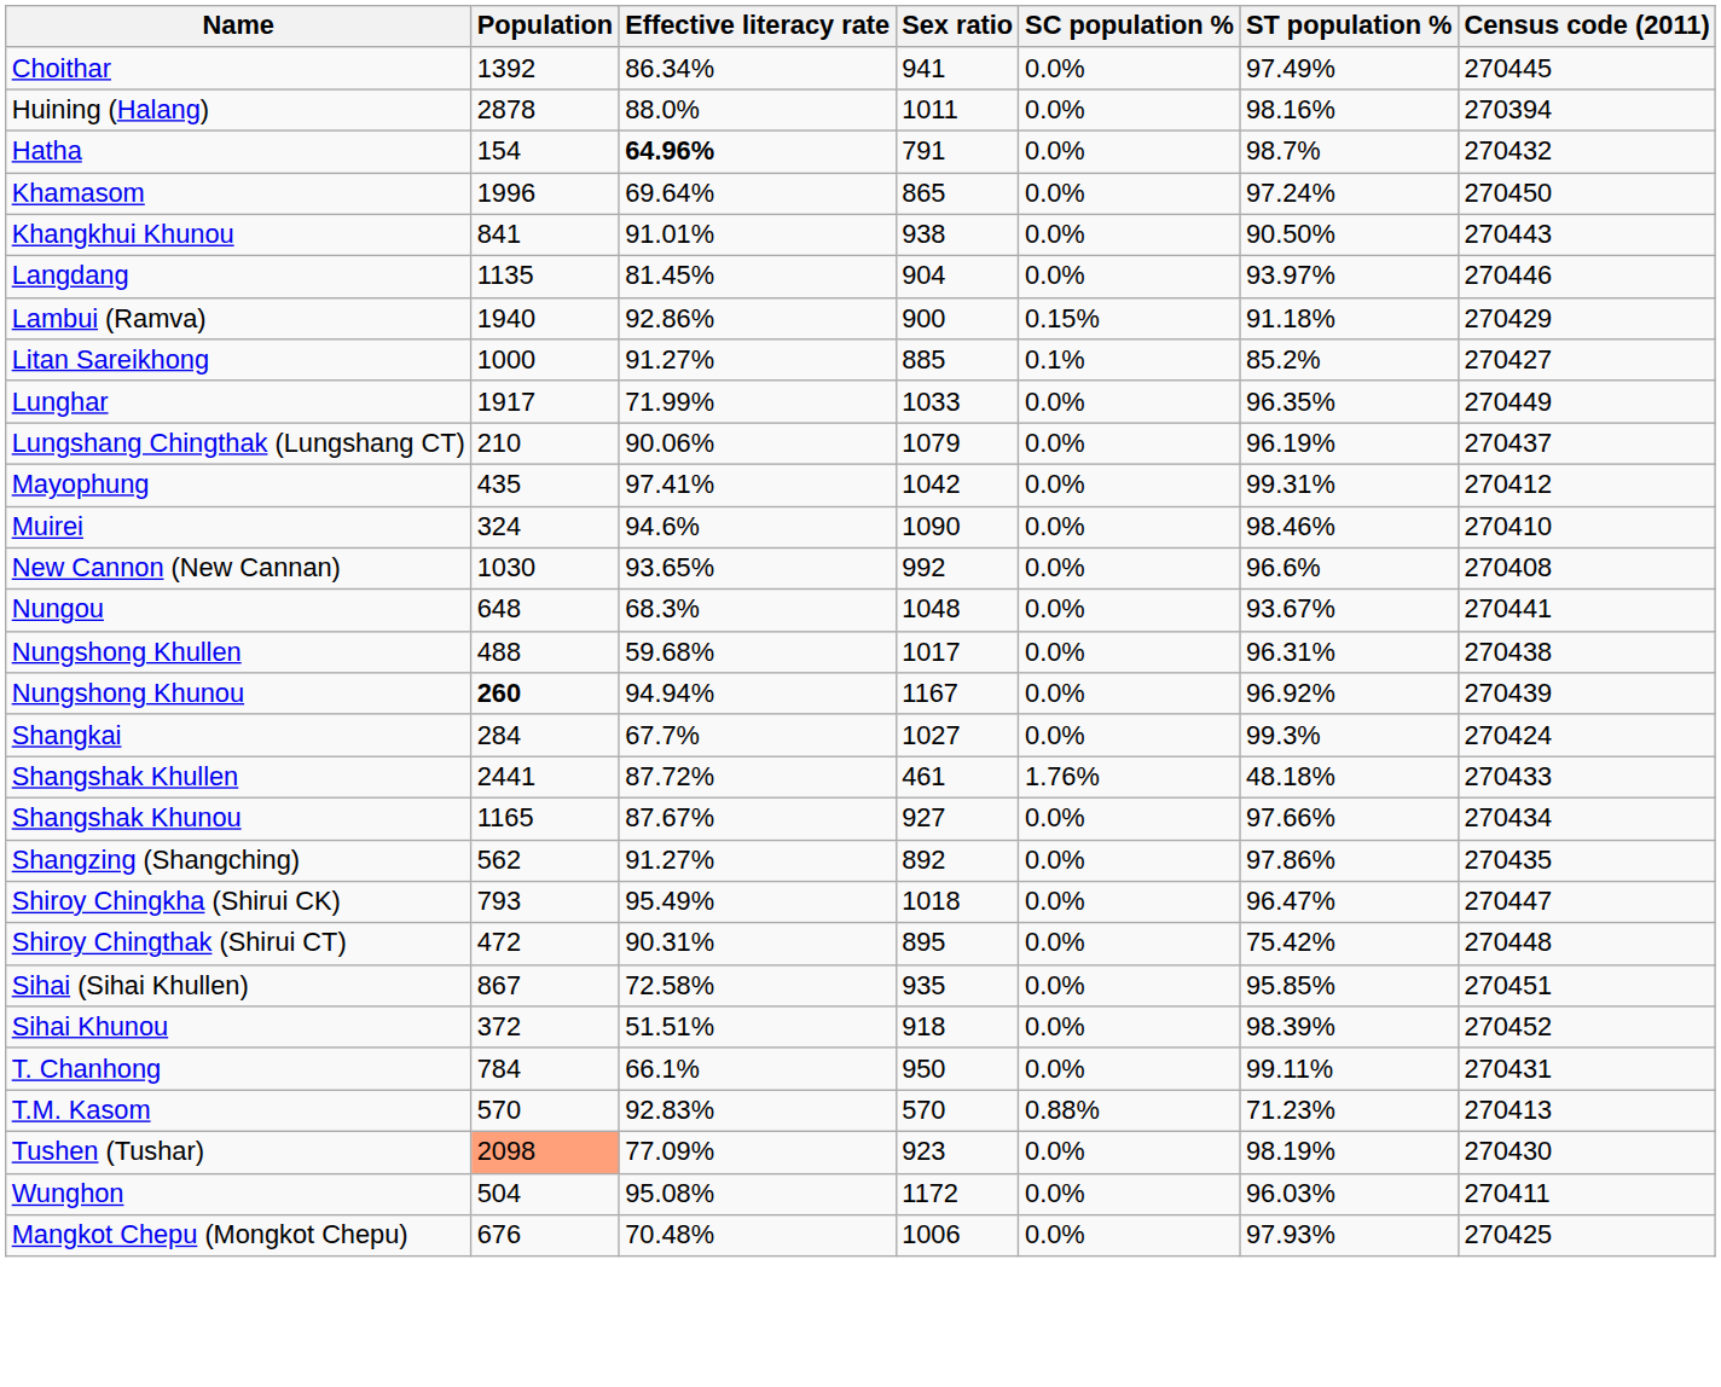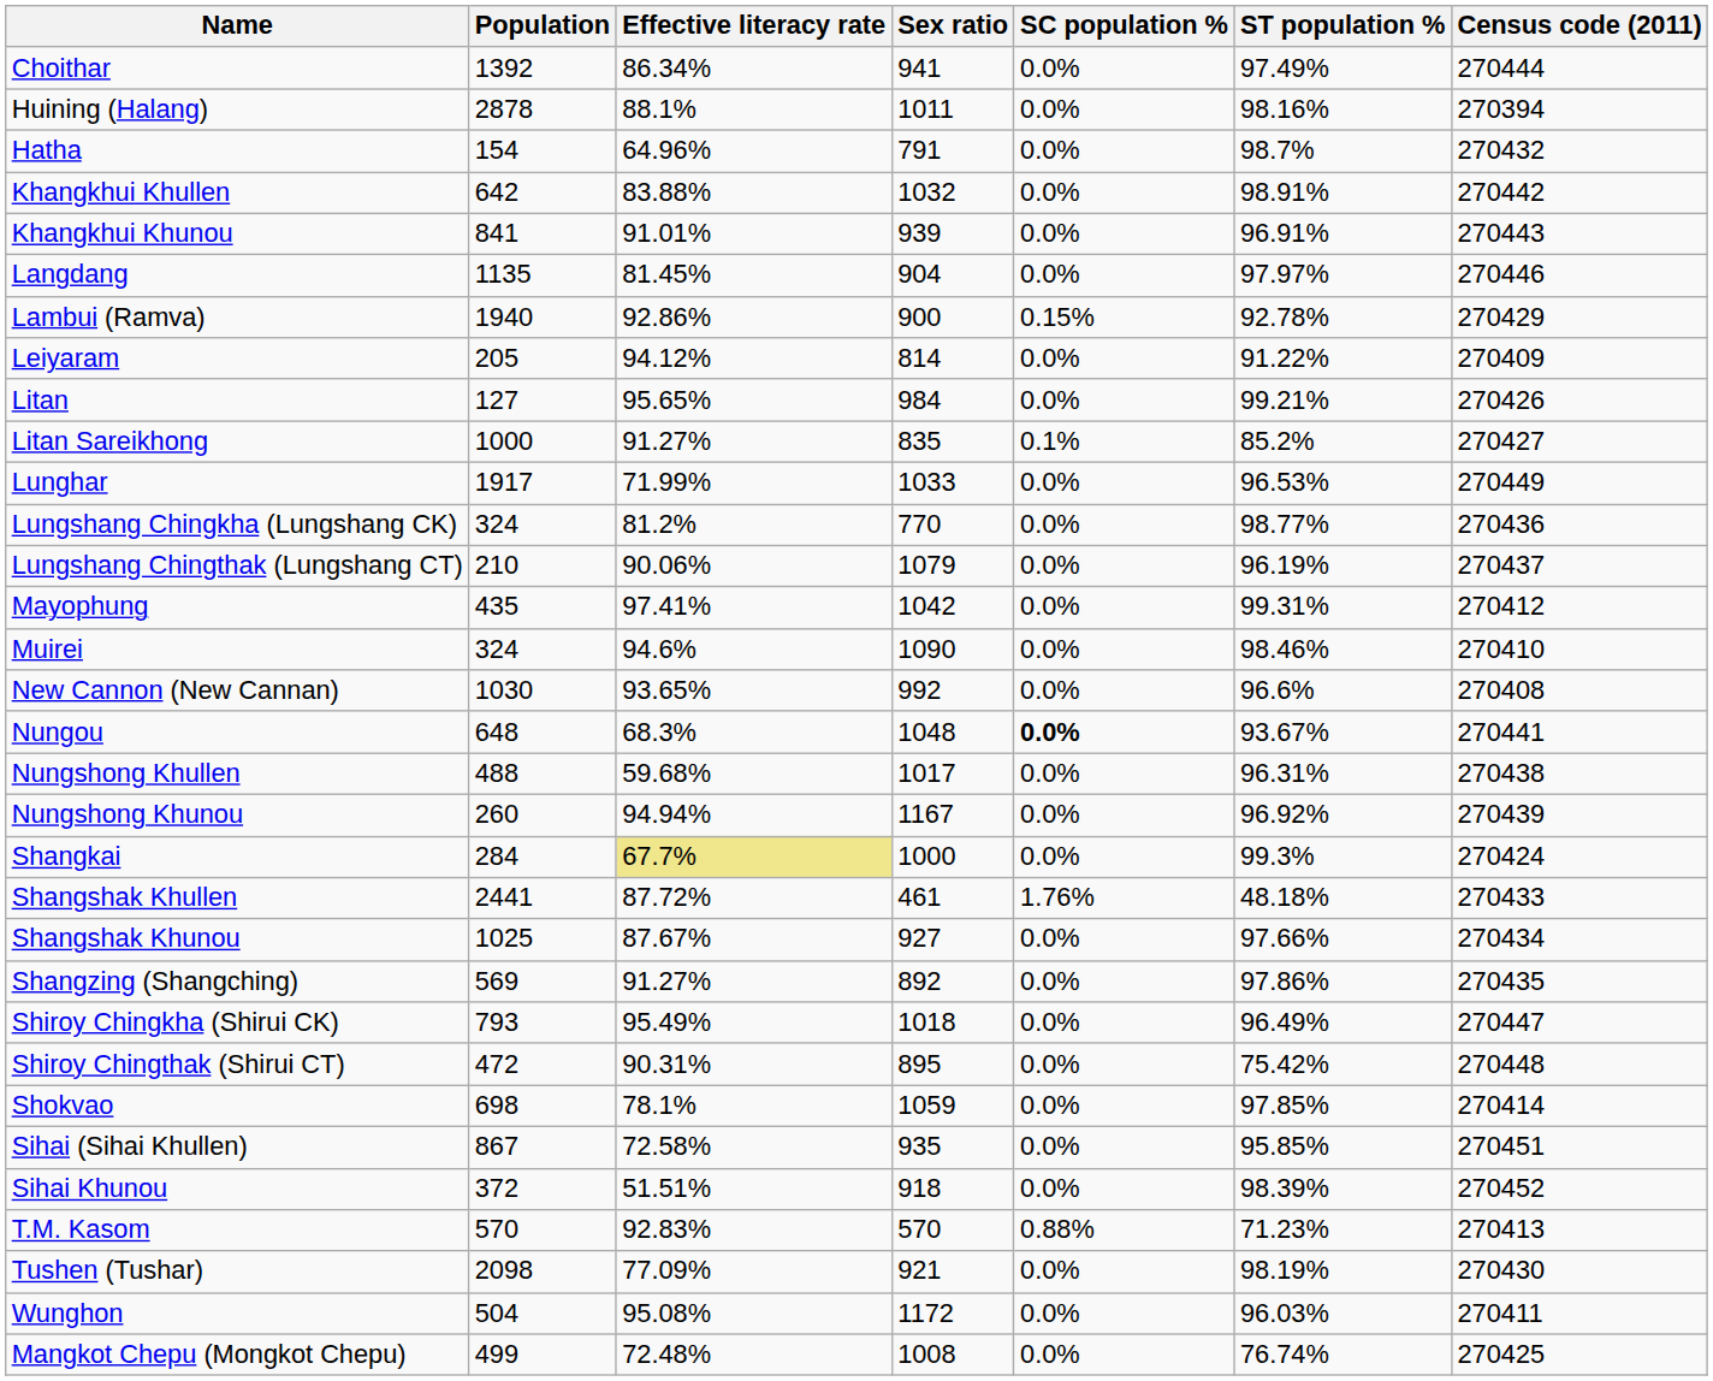Choithar | Census code (2011): 270445 -> 270444
Huining (Halang) | Effective literacy rate: 88.0% -> 88.1%
Hatha | Effective literacy rate: bold -> normal
- row: Khamasom | 1996 | 69.64% | 865 | 0.0% | 97.24% | 270450
+ row: Khangkhui Khullen | 642 | 83.88% | 1032 | 0.0% | 98.91% | 270442
Khangkhui Khunou | Sex ratio: 938 -> 939
Khangkhui Khunou | ST population %: 90.50% -> 96.91%
Langdang | ST population %: 93.97% -> 97.97%
Lambui (Ramva) | ST population %: 91.18% -> 92.78%
+ row: Leiyaram | 205 | 94.12% | 814 | 0.0% | 91.22% | 270409
+ row: Litan | 127 | 95.65% | 984 | 0.0% | 99.21% | 270426
Litan Sareikhong | Sex ratio: 885 -> 835
Lunghar | ST population %: 96.35% -> 96.53%
+ row: Lungshang Chingkha (Lungshang CK) | 324 | 81.2% | 770 | 0.0% | 98.77% | 270436
Nungou | SC population %: normal -> bold
Nungshong Khunou | Population: bold -> normal
Shangkai | Effective literacy rate: no background -> khaki background
Shangkai | Sex ratio: 1027 -> 1000
Shangshak Khunou | Population: 1165 -> 1025
Shangzing (Shangching) | Population: 562 -> 569
Shiroy Chingkha (Shirui CK) | ST population %: 96.47% -> 96.49%
+ row: Shokvao | 698 | 78.1% | 1059 | 0.0% | 97.85% | 270414
- row: T. Chanhong | 784 | 66.1% | 950 | 0.0% | 99.11% | 270431
Tushen (Tushar) | Population: lightsalmon background -> no background
Tushen (Tushar) | Sex ratio: 923 -> 921
Mangkot Chepu (Mongkot Chepu) | Population: 676 -> 499
Mangkot Chepu (Mongkot Chepu) | Effective literacy rate: 70.48% -> 72.48%
Mangkot Chepu (Mongkot Chepu) | Sex ratio: 1006 -> 1008
Mangkot Chepu (Mongkot Chepu) | ST population %: 97.93% -> 76.74%
